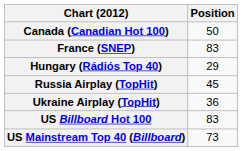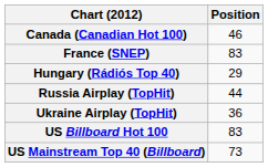Canada (Canadian Hot 100) | Position: 50 -> 46
Russia Airplay (TopHit) | Position: 45 -> 44
